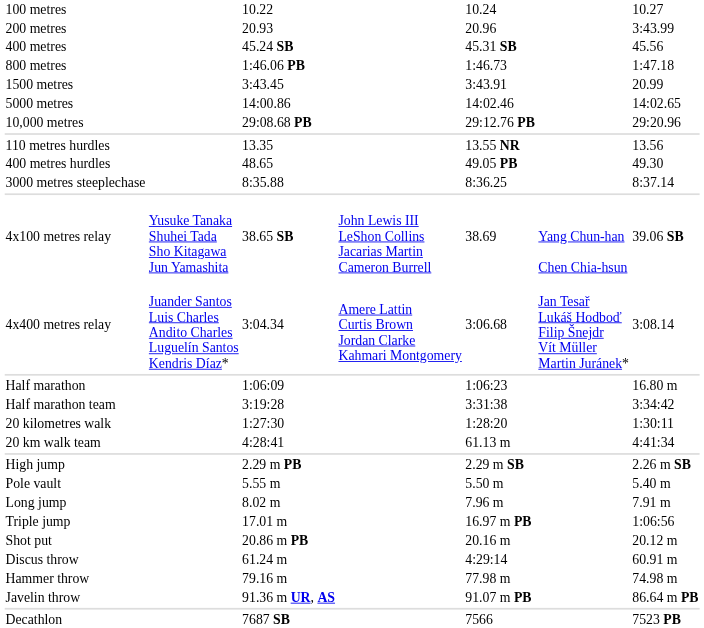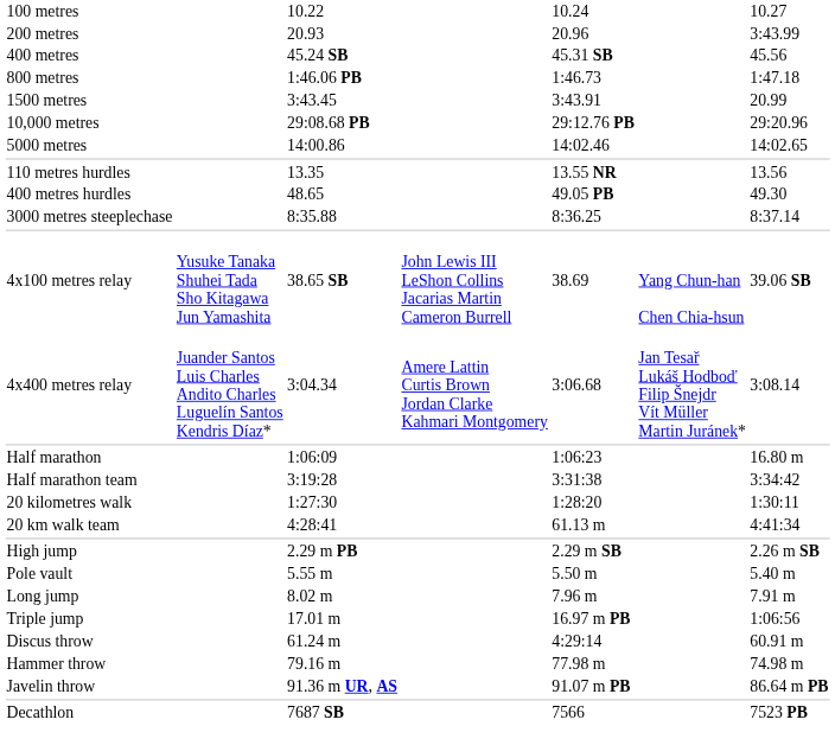rows swapped: 5000 metres <-> 10,000 metres
- row: Shot put | 20.86 m PB | 20.16 m | 20.12 m
